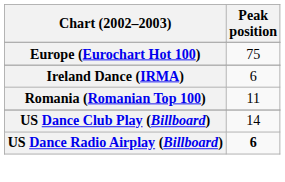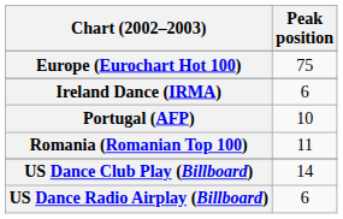+ row: Portugal (AFP) | 10
US Dance Radio Airplay (Billboard) | Peak position: bold -> normal
